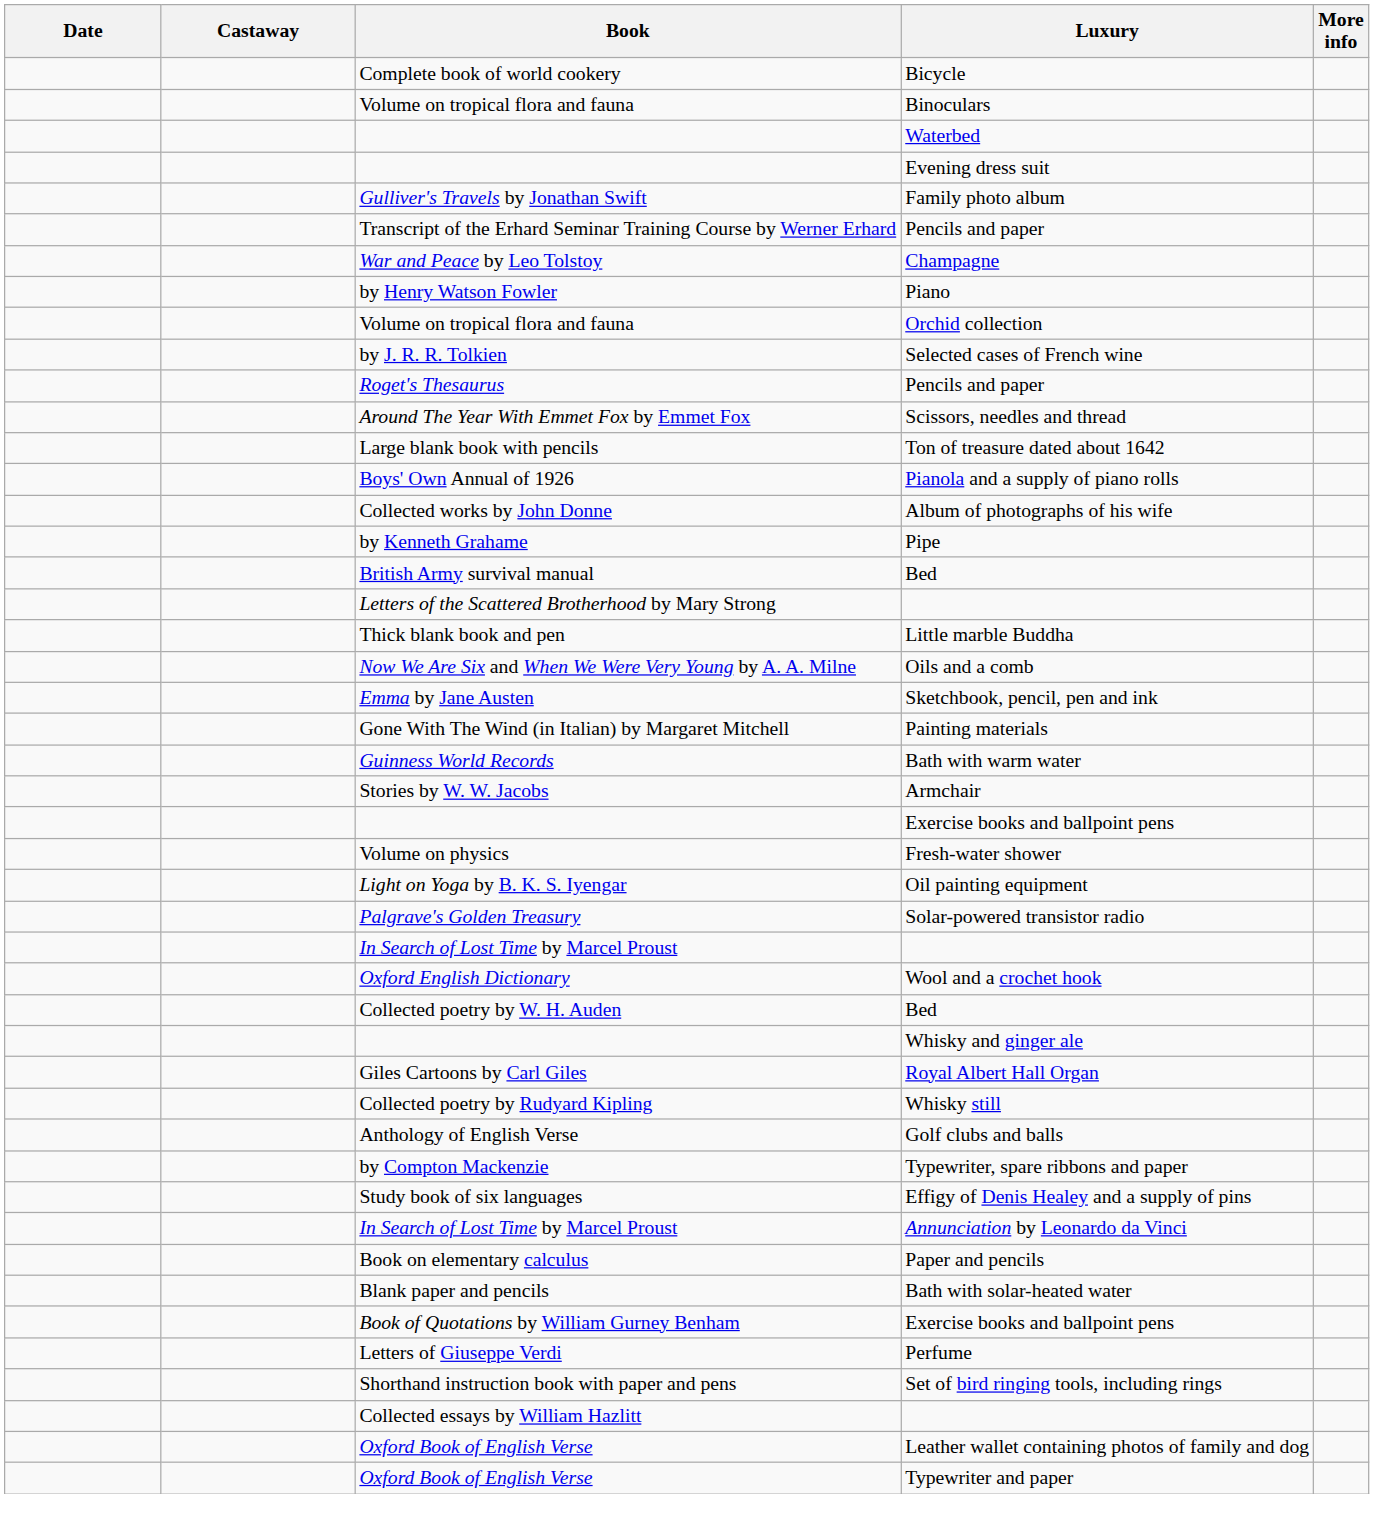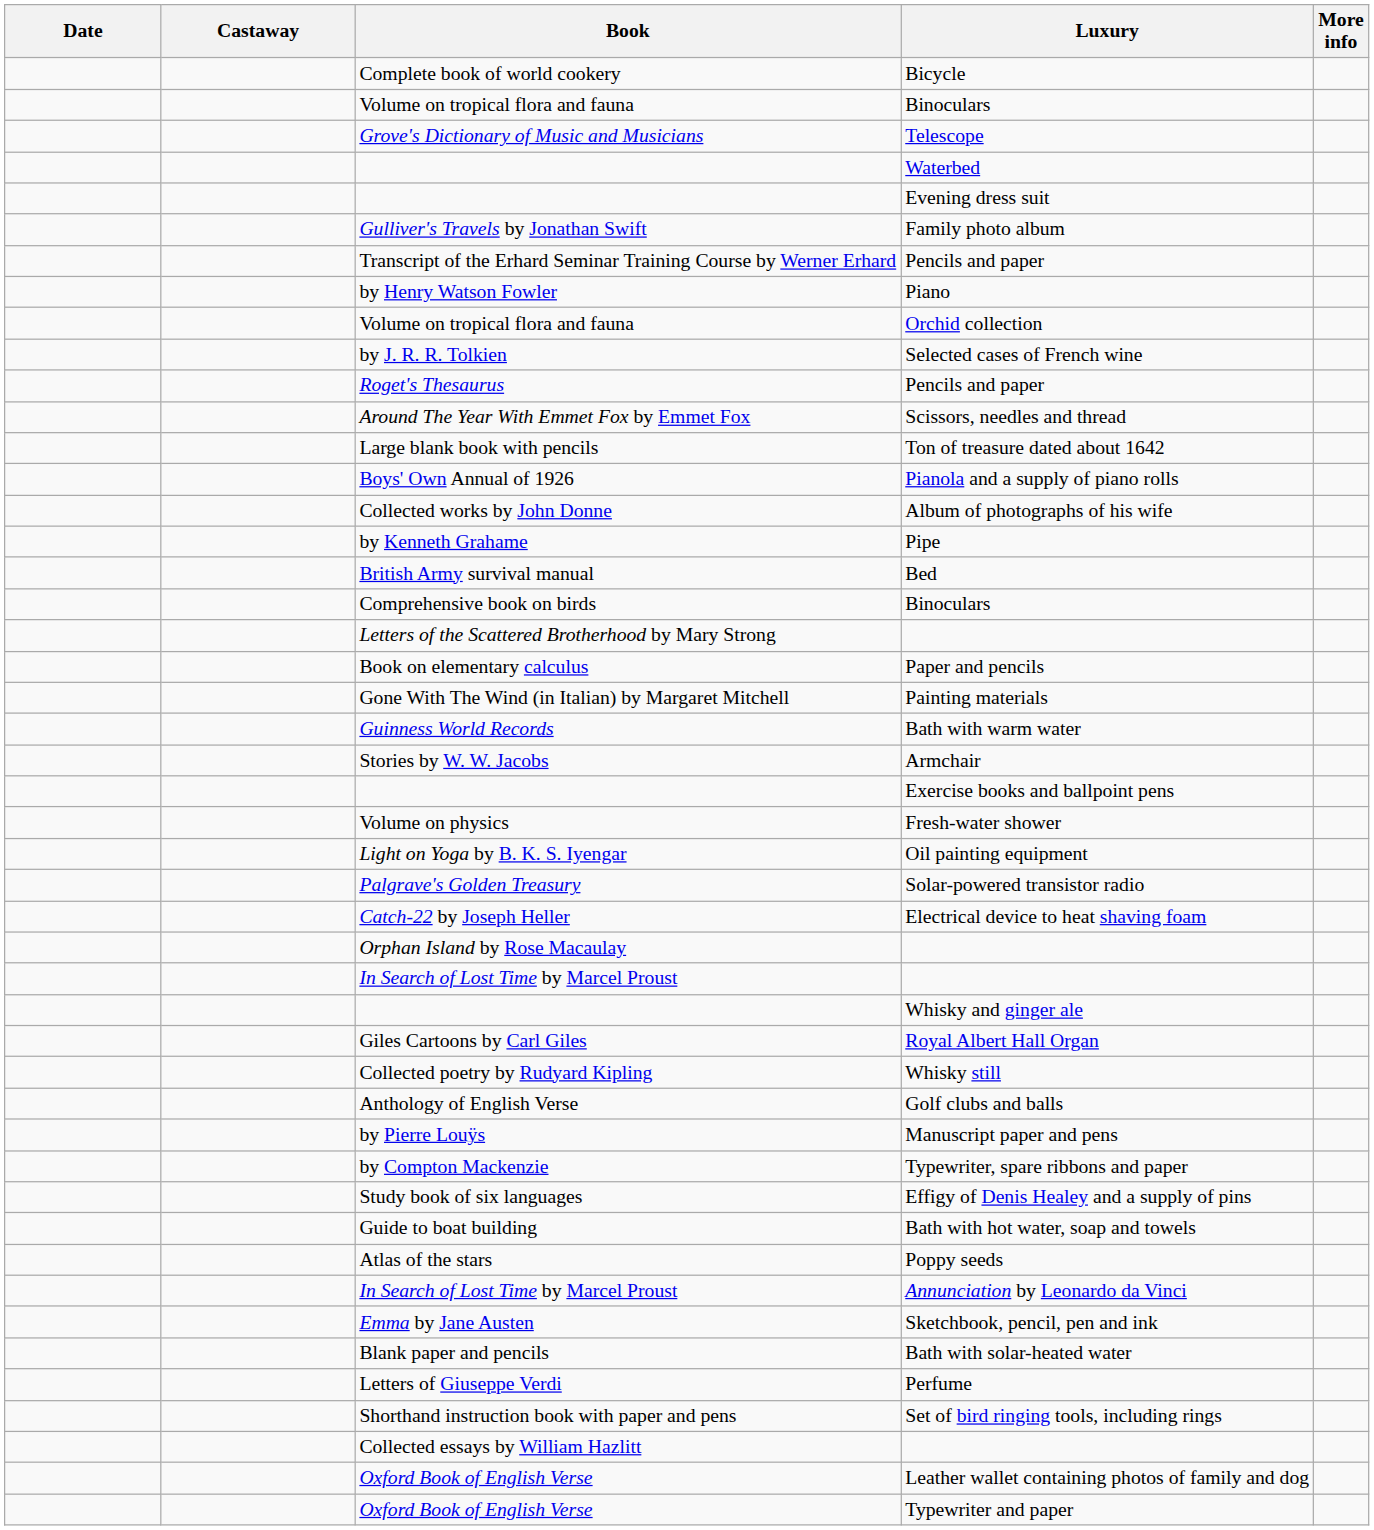+ row: Grove's Dictionary of Music and Musicians | Telescope
- row: War and Peace by Leo Tolstoy | Champagne
+ row: Comprehensive book on birds | Binoculars
- row: Thick blank book and pen | Little marble Buddha
- row: Now We Are Six and When We Were Very Young by A. A. Milne | Oils and a comb
rows swapped: Emma by Jane Austen <-> Book on elementary calculus
+ row: Catch-22 by Joseph Heller | Electrical device to heat shaving foam
+ row: Orphan Island by Rose Macaulay
- row: Oxford English Dictionary | Wool and a crochet hook
- row: Collected poetry by W. H. Auden | Bed
+ row: by Pierre Louÿs | Manuscript paper and pens
+ row: Guide to boat building | Bath with hot water, soap and towels
+ row: Atlas of the stars | Poppy seeds
- row: Book of Quotations by William Gurney Benham | Exercise books and ballpoint pens
